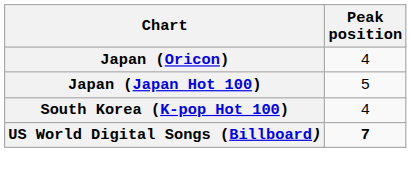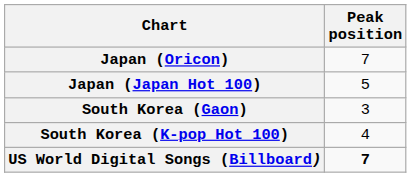Japan (Oricon) | Peak position: 4 -> 7
+ row: South Korea (Gaon) | 3
